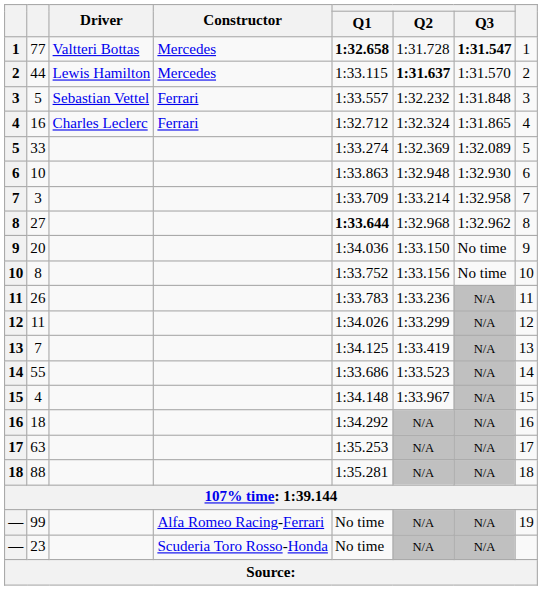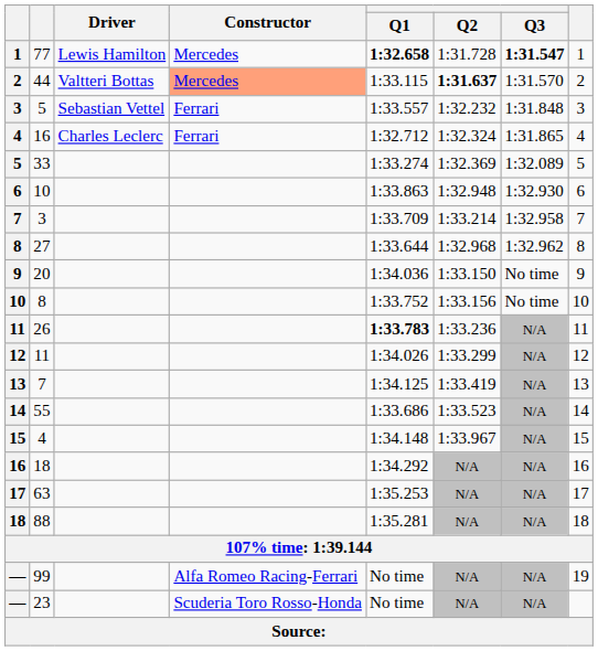77 | Driver: Valtteri Bottas -> Lewis Hamilton
44 | Driver: Lewis Hamilton -> Valtteri Bottas
44 | Constructor: no background -> lightsalmon background
27 | Q1: bold -> normal
26 | Q1: normal -> bold
